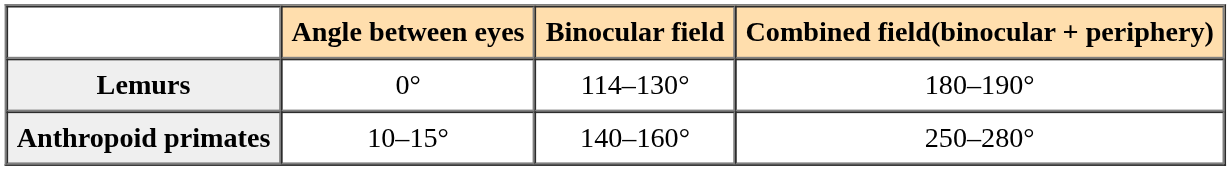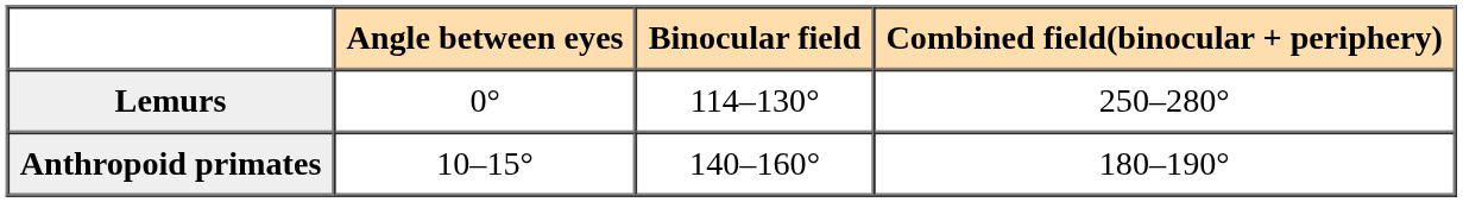Lemurs | Combined field(binocular + periphery): 180–190° -> 250–280°
Anthropoid primates | Combined field(binocular + periphery): 250–280° -> 180–190°
